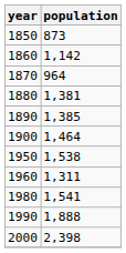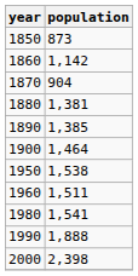1870 | population: 964 -> 904
1960 | population: 1,311 -> 1,511
